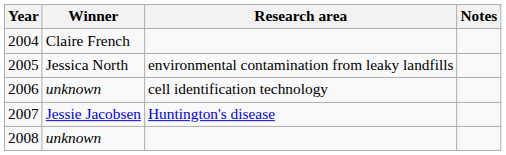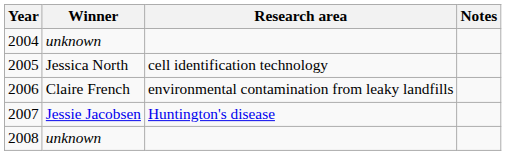2004 | Winner: Claire French -> unknown
2005 | Research area: environmental contamination from leaky landfills -> cell identification technology
2006 | Winner: unknown -> Claire French
2006 | Research area: cell identification technology -> environmental contamination from leaky landfills
